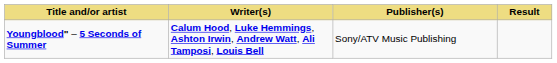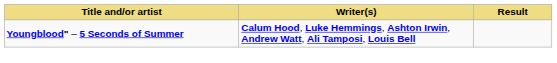- column: Publisher(s) | Sony/ATV Music Publishing
